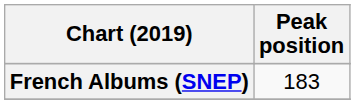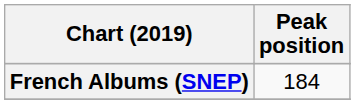French Albums (SNEP) | Peak position: 183 -> 184
